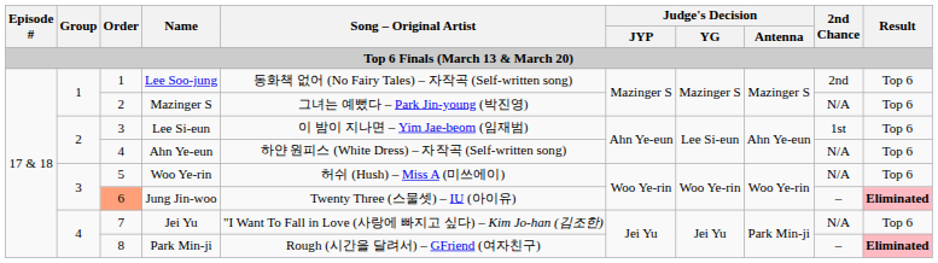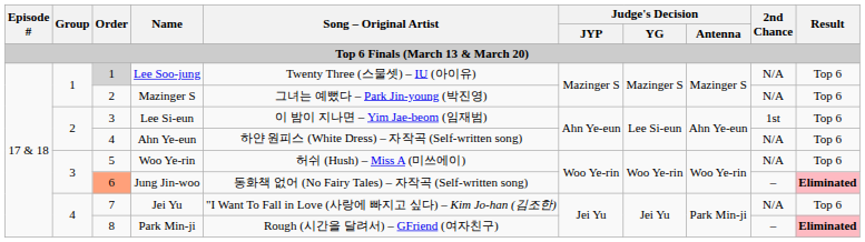Lee Soo-jung | Order: no background -> lightgrey background
Lee Soo-jung | Song – Original Artist: 동화책 없어 (No Fairy Tales) – 자작곡 (Self-written song) -> Twenty Three (스물셋) – IU (아이유)
Lee Soo-jung | 2nd Chance: 2nd -> N/A
Jung Jin-woo | Song – Original Artist: Twenty Three (스물셋) – IU (아이유) -> 동화책 없어 (No Fairy Tales) – 자작곡 (Self-written song)
